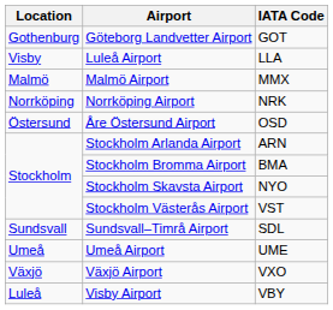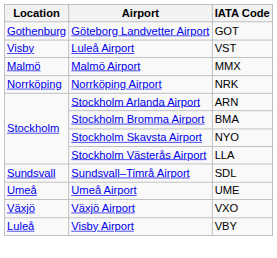Luleå Airport | IATA Code: LLA -> VST
- row: Östersund | Åre Östersund Airport | OSD
Stockholm Västerås Airport | IATA Code: VST -> LLA
